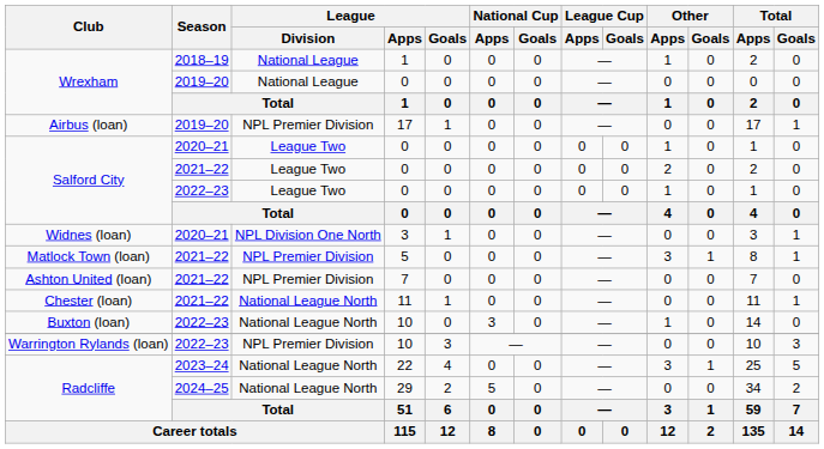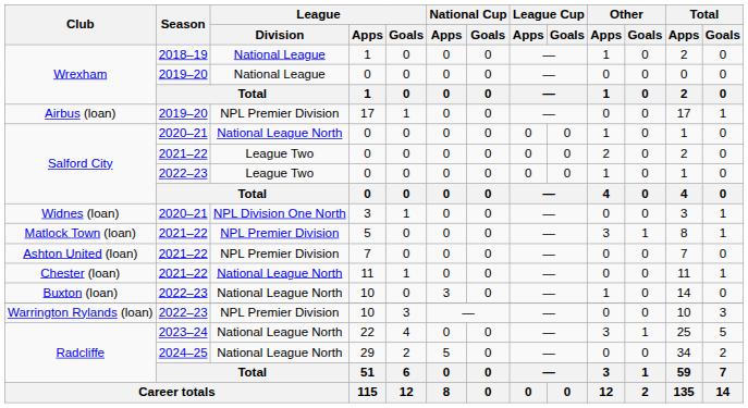Salford City / 2020–21 | League / Division: League Two -> National League North
